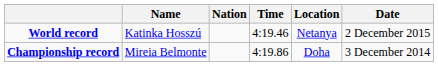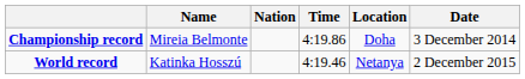rows swapped: World record <-> Championship record
